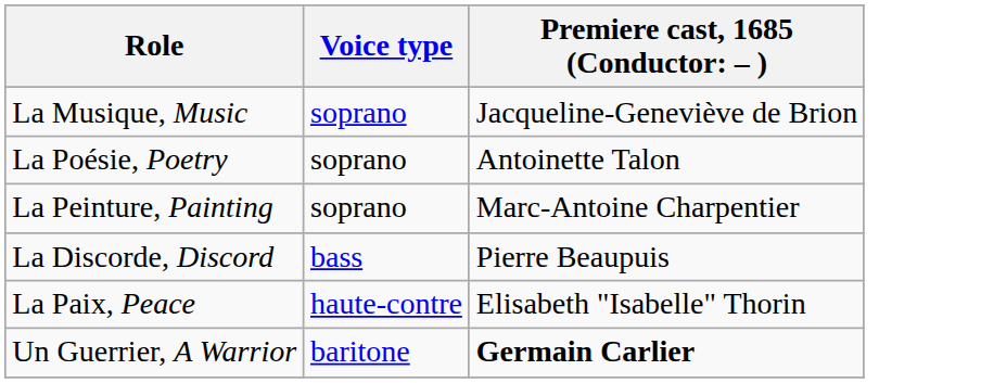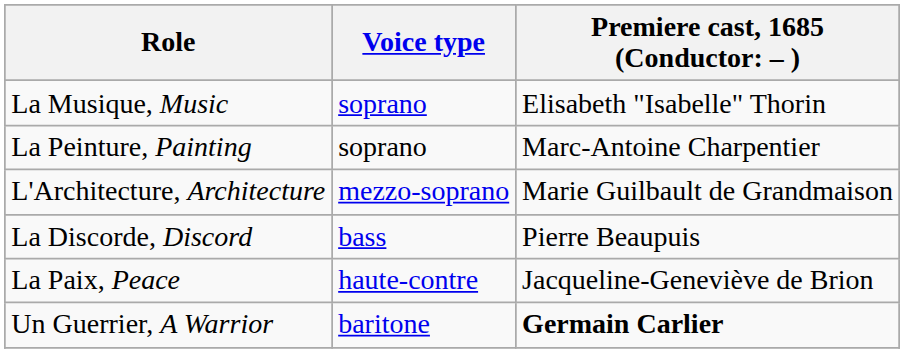La Musique, Music | column 3: Jacqueline-Geneviève de Brion -> Elisabeth "Isabelle" Thorin
- row: La Poésie, Poetry | soprano | Antoinette Talon
+ row: L'Architecture, Architecture | mezzo-soprano | Marie Guilbault de Grandmaison
La Paix, Peace | column 3: Elisabeth "Isabelle" Thorin -> Jacqueline-Geneviève de Brion
